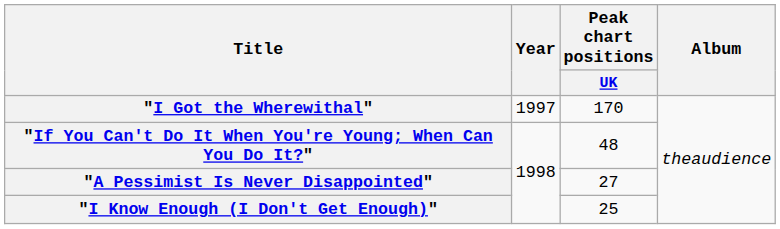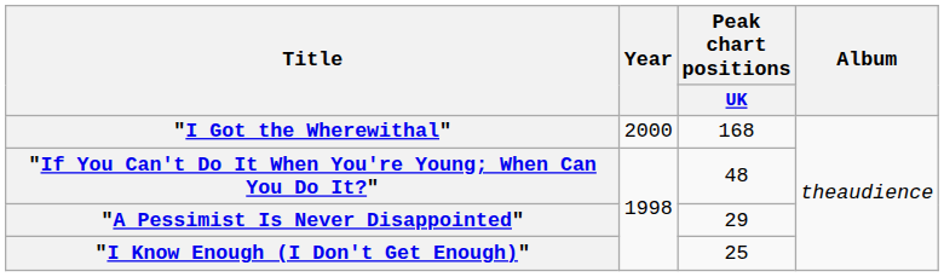"I Got the Wherewithal" | Year: 1997 -> 2000
"I Got the Wherewithal" | Peak chart positions / UK: 170 -> 168
"A Pessimist Is Never Disappointed" | Peak chart positions / UK: 27 -> 29
